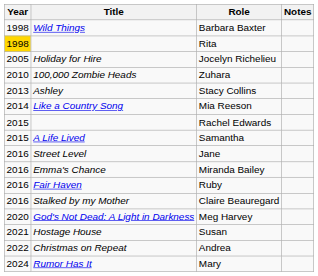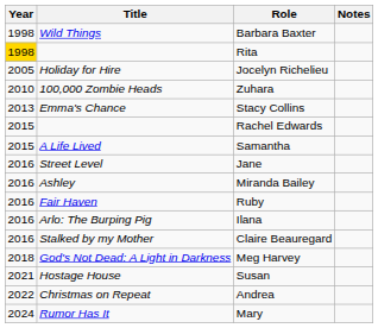Stacy Collins | Title: Ashley -> Emma's Chance
- row: 2014 | Like a Country Song | Mia Reeson
Miranda Bailey | Title: Emma's Chance -> Ashley
+ row: 2016 | Arlo: The Burping Pig | Ilana
Meg Harvey | Year: 2020 -> 2018
